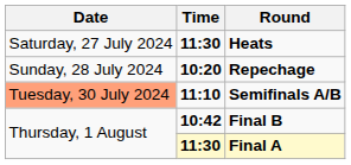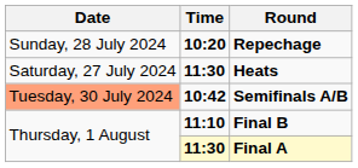rows swapped: Heats <-> Repechage
Semifinals A/B | Time: 11:10 -> 10:42
Final B | Time: 10:42 -> 11:10
